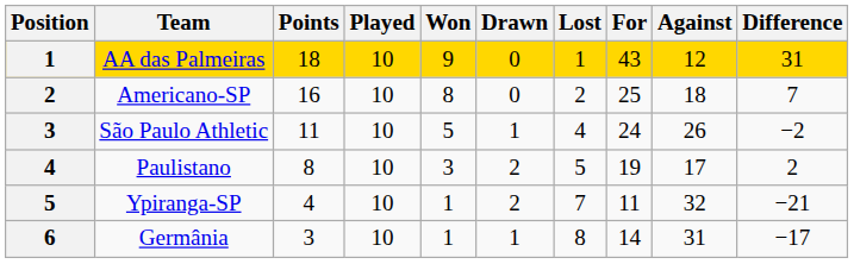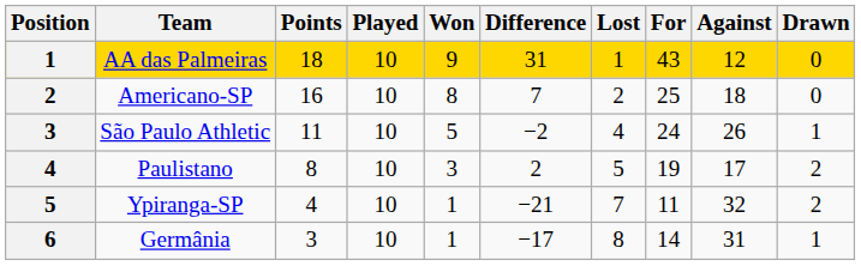columns swapped: Drawn <-> Difference
